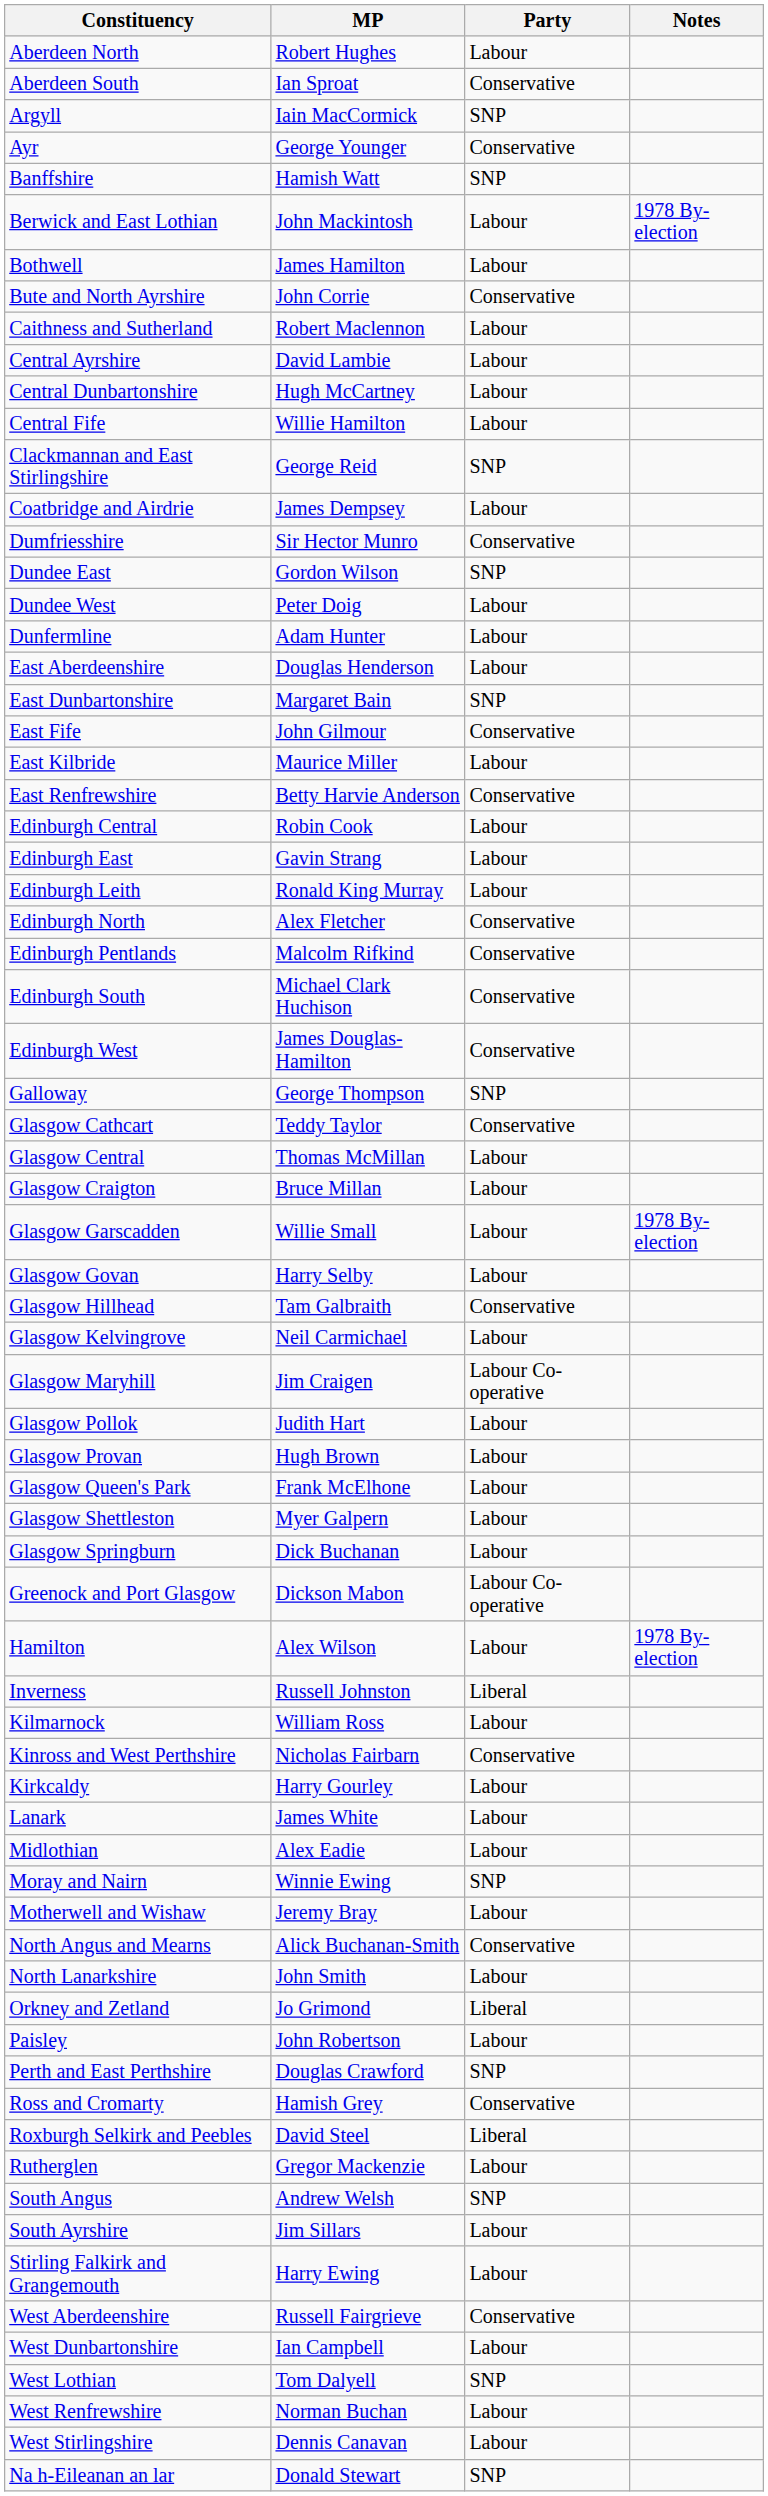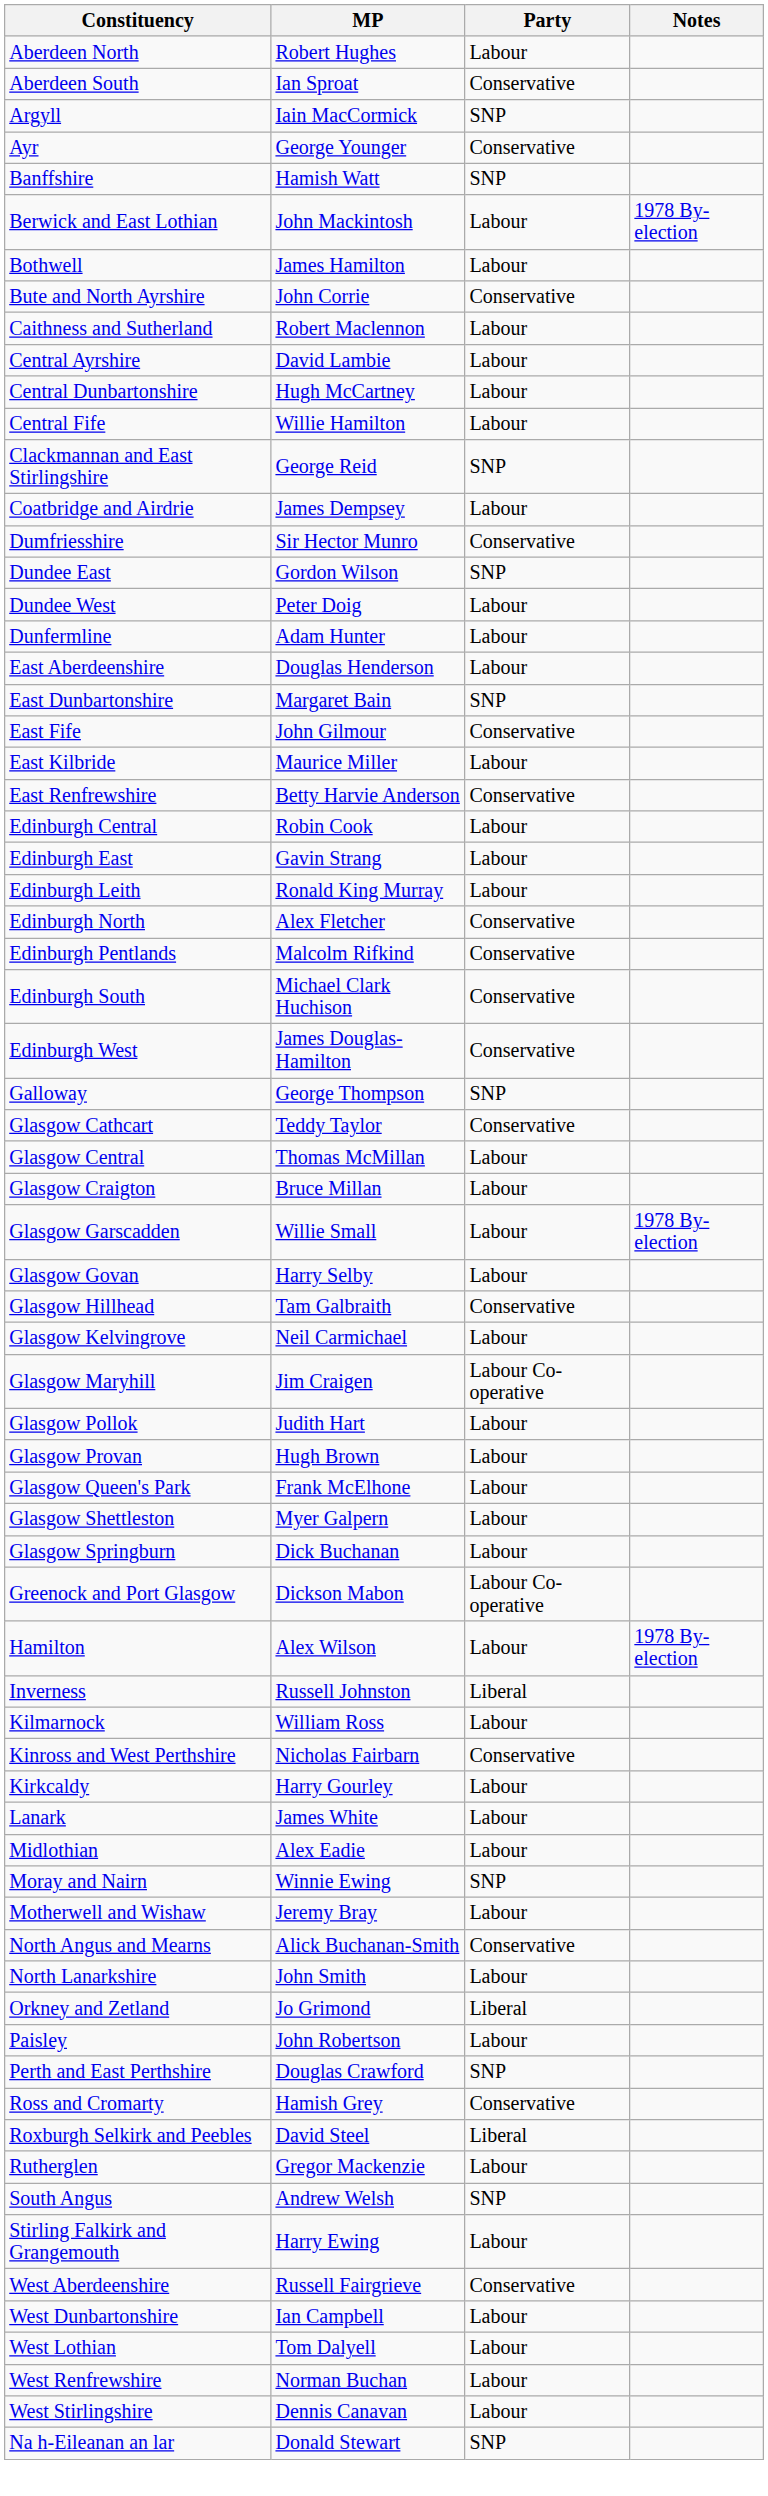- row: South Ayrshire | Jim Sillars | Labour
West Lothian | Party: SNP -> Labour
